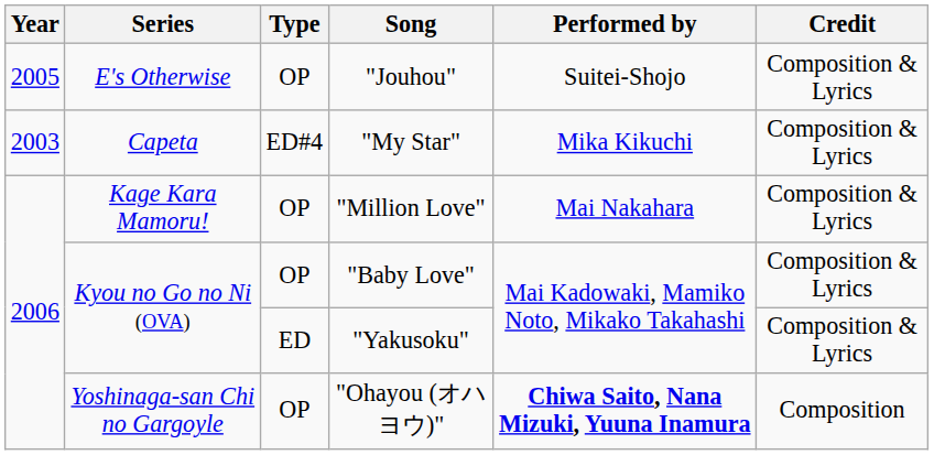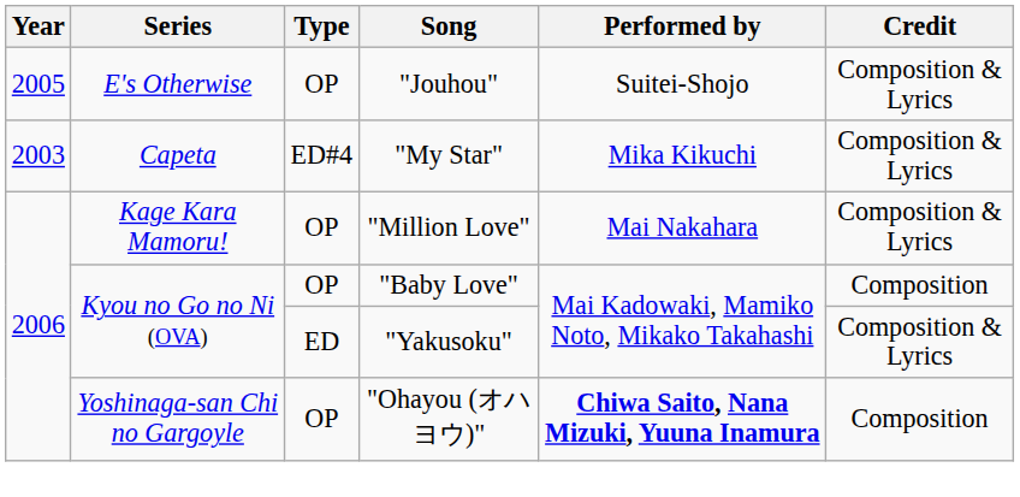"Baby Love" | Credit: Composition & Lyrics -> Composition
